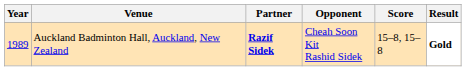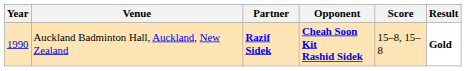Auckland Badminton Hall, Auckland, New Zealand | Year: 1989 -> 1990
Auckland Badminton Hall, Auckland, New Zealand | Opponent: normal -> bold
